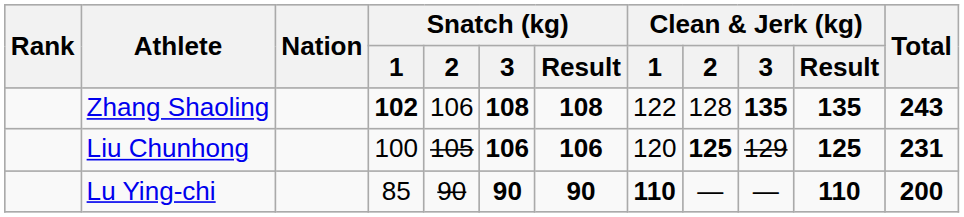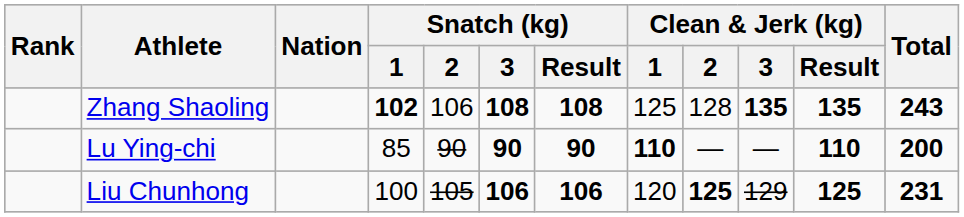Zhang Shaoling | Clean & Jerk (kg) / 1: 122 -> 125
rows swapped: Liu Chunhong <-> Lu Ying-chi
